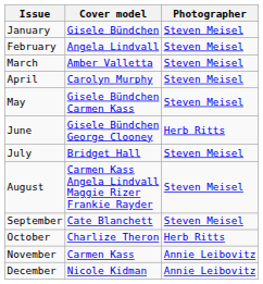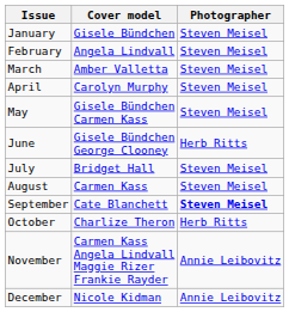August | Cover model: Carmen Kass Angela Lindvall Maggie Rizer Frankie Rayder -> Carmen Kass
September | Photographer: normal -> bold
November | Cover model: Carmen Kass -> Carmen Kass Angela Lindvall Maggie Rizer Frankie Rayder
